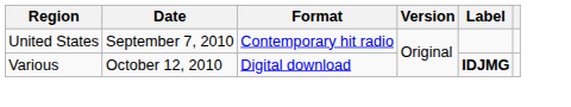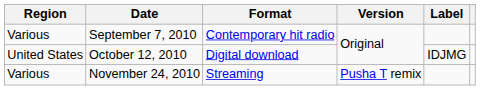September 7, 2010 | Region: United States -> Various
October 12, 2010 | Region: Various -> United States
October 12, 2010 | Label: bold -> normal
+ row: Various | November 24, 2010 | Streaming | Pusha T remix
